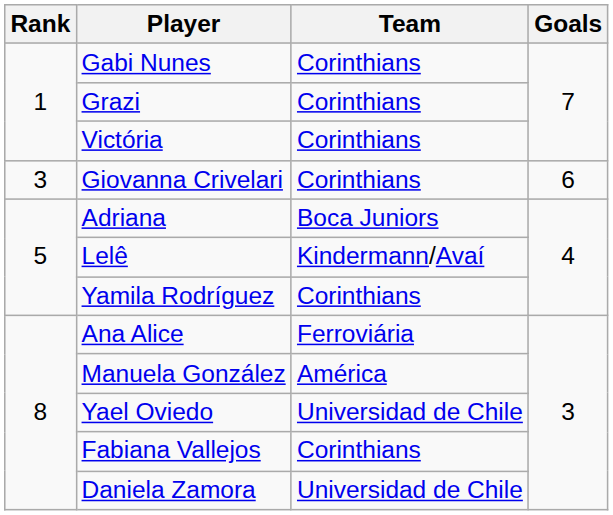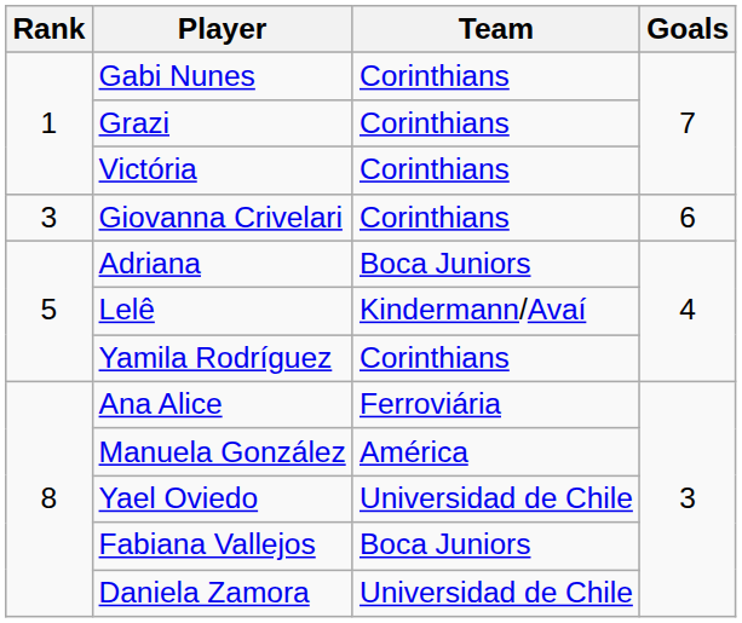Fabiana Vallejos | Team: Corinthians -> Boca Juniors
